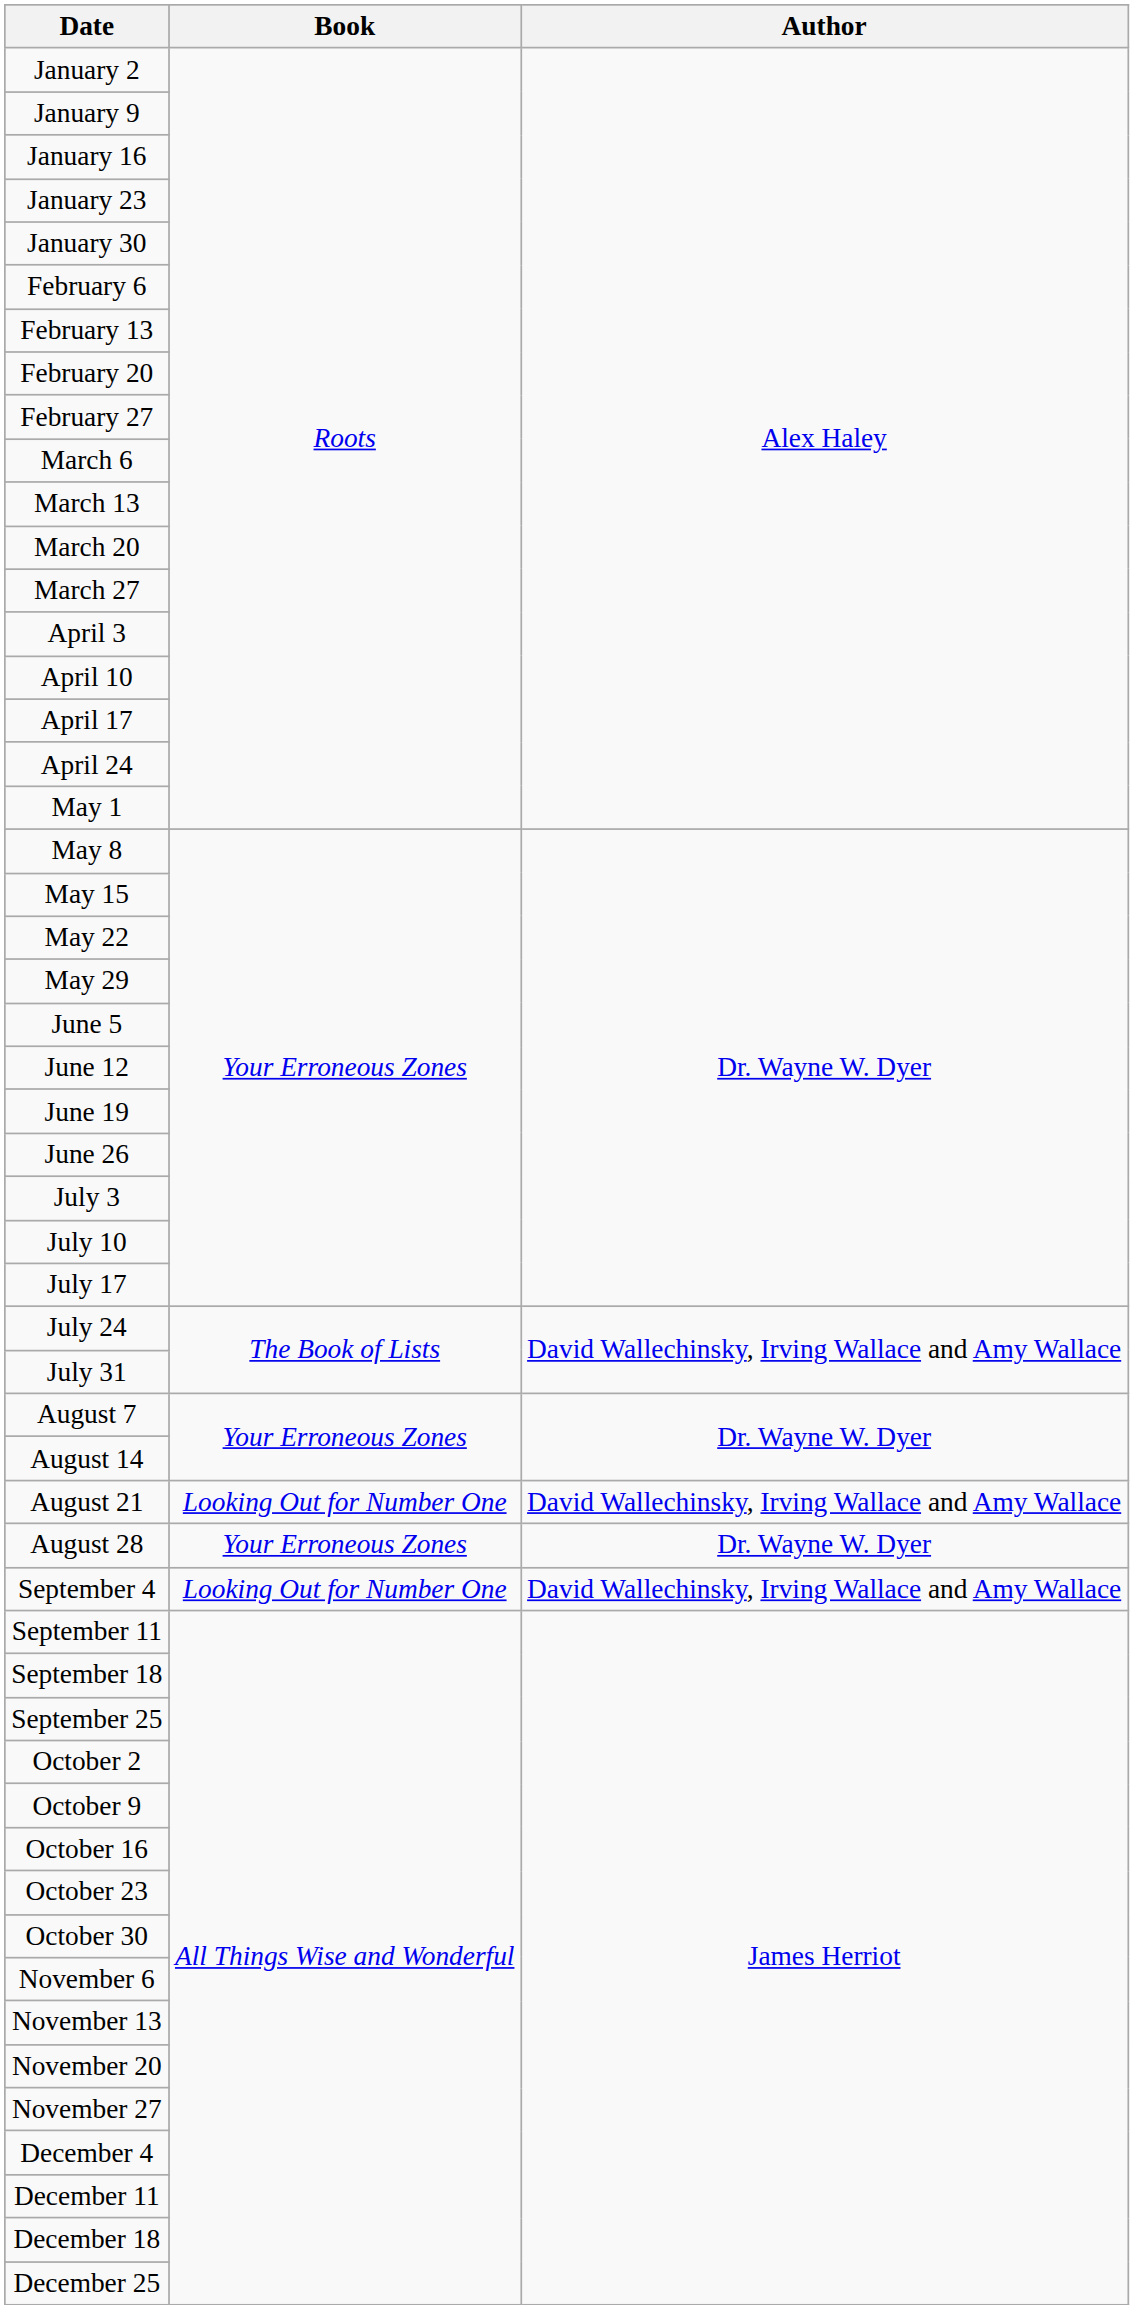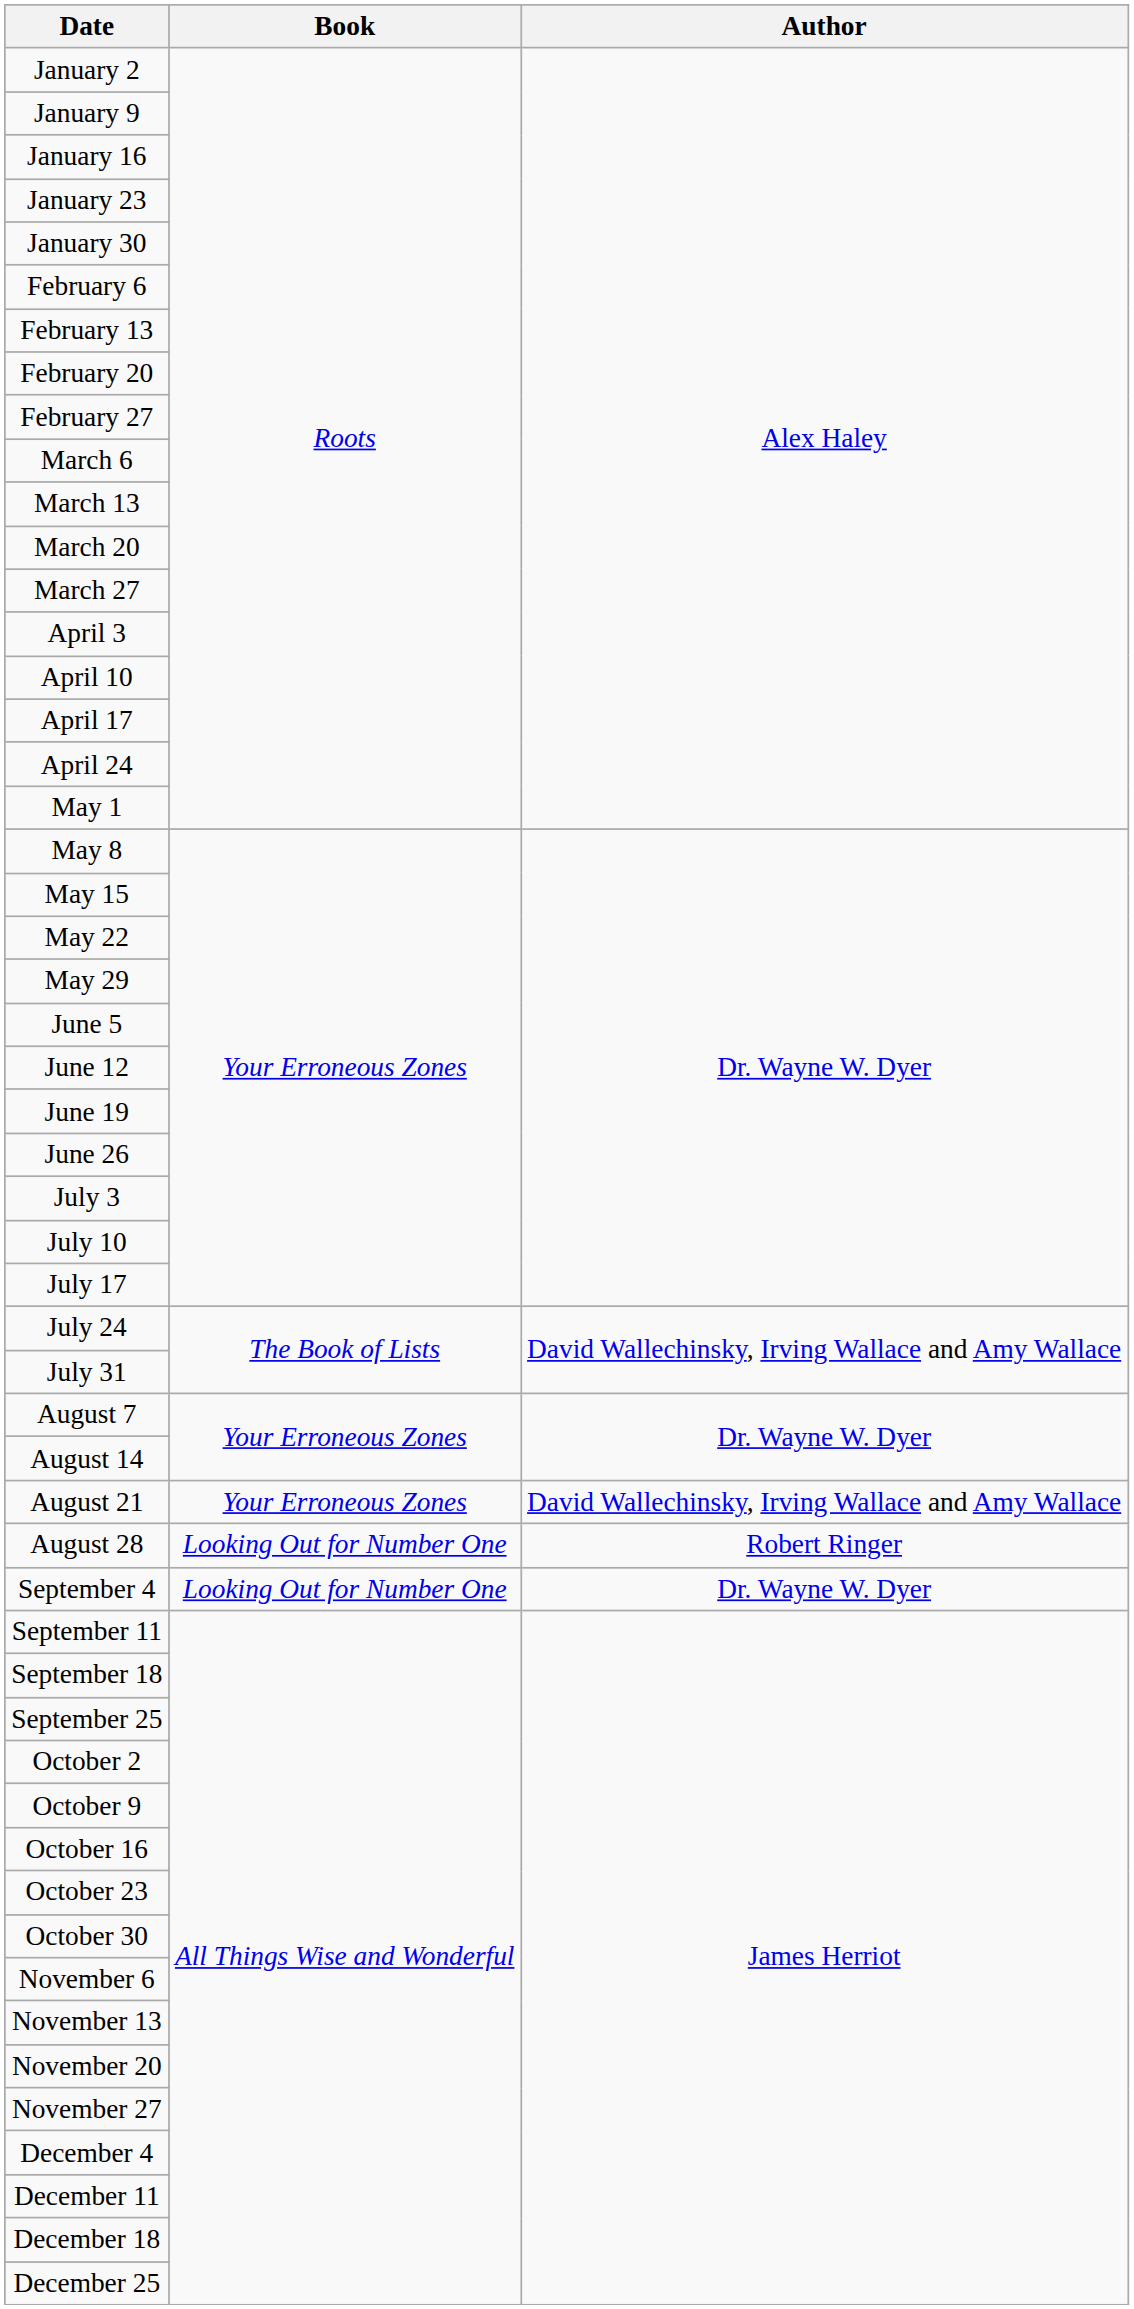August 21 | Book: Looking Out for Number One -> Your Erroneous Zones
August 28 | Book: Your Erroneous Zones -> Looking Out for Number One
August 28 | Author: Dr. Wayne W. Dyer -> Robert Ringer
September 4 | Author: David Wallechinsky, Irving Wallace and Amy Wallace -> Dr. Wayne W. Dyer
